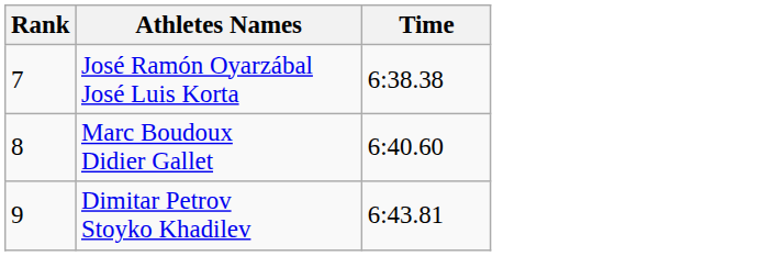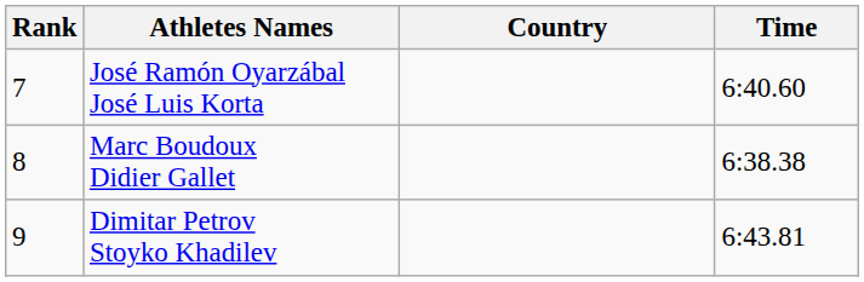+ column: Country
José Ramón Oyarzábal José Luis Korta | Time: 6:38.38 -> 6:40.60
Marc Boudoux Didier Gallet | Time: 6:40.60 -> 6:38.38
